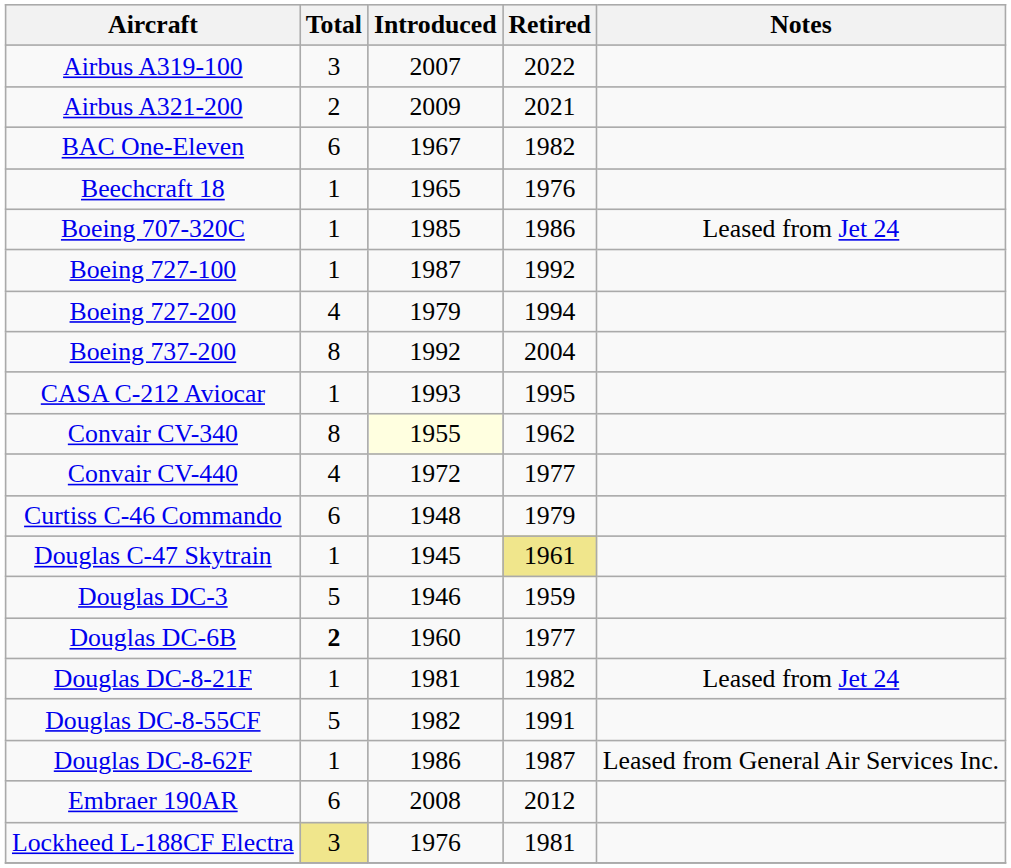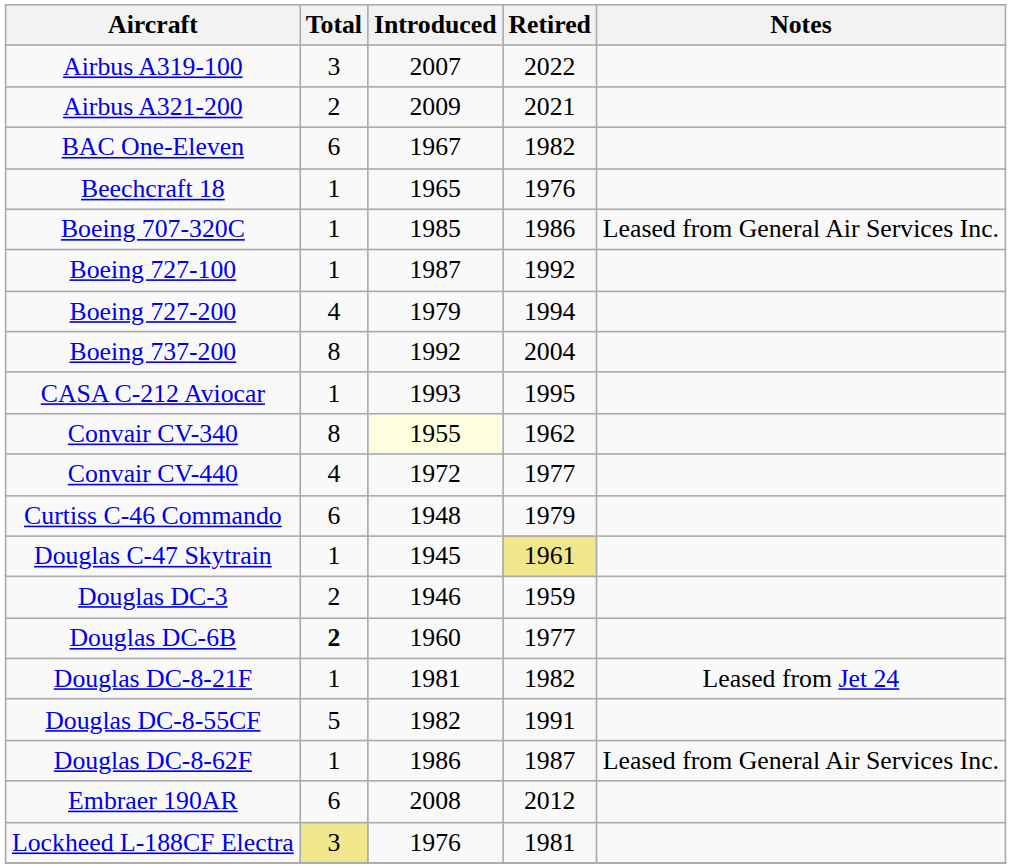Boeing 707-320C | Notes: Leased from Jet 24 -> Leased from General Air Services Inc.
Douglas DC-3 | Total: 5 -> 2
